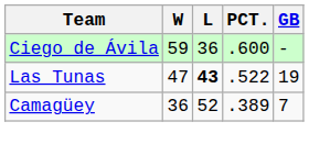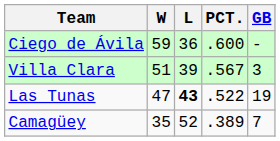+ row: Villa Clara | 51 | 39 | .567 | 3
Camagüey | W: 36 -> 35
